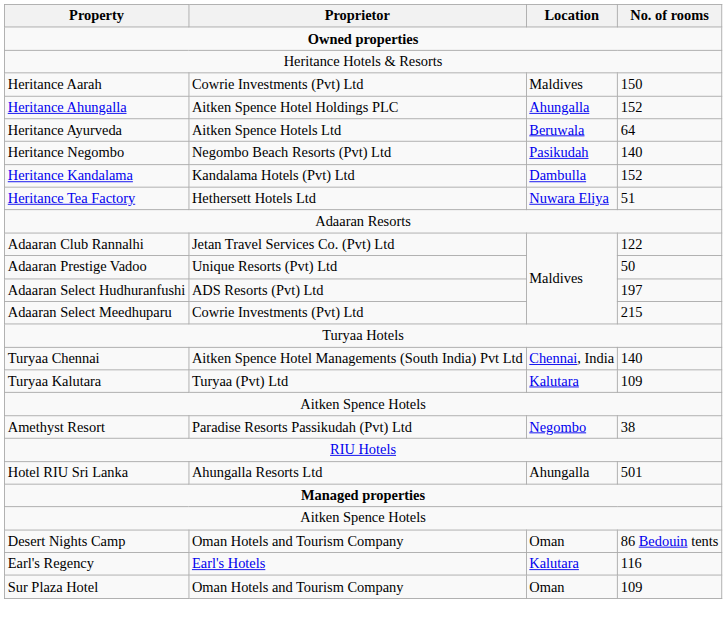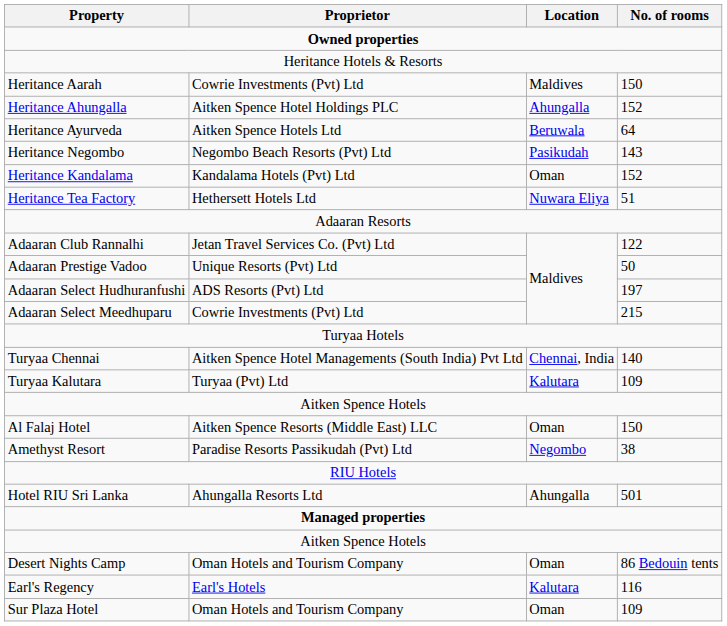Heritance Negombo | No. of rooms: 140 -> 143
Heritance Kandalama | Location: Dambulla -> Oman
+ row: Al Falaj Hotel | Aitken Spence Resorts (Middle East) LLC | Oman | 150
